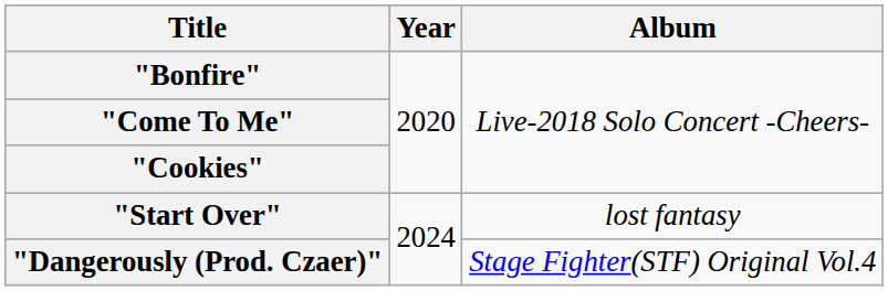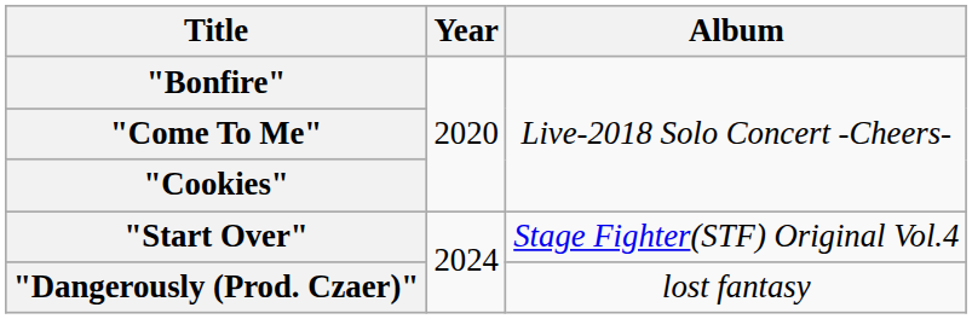"Start Over" | Album: lost fantasy -> Stage Fighter(STF) Original Vol.4
"Dangerously (Prod. Czaer)" | Album: Stage Fighter(STF) Original Vol.4 -> lost fantasy
